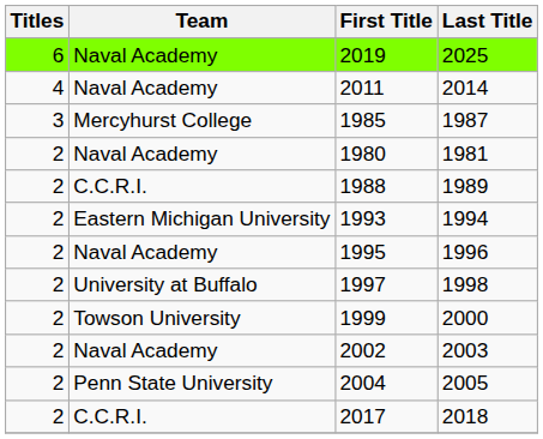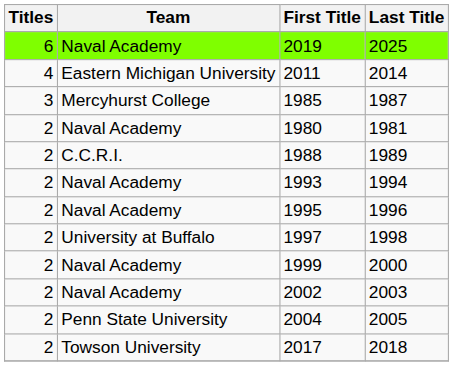2011 | Team: Naval Academy -> Eastern Michigan University
1993 | Team: Eastern Michigan University -> Naval Academy
1999 | Team: Towson University -> Naval Academy
2017 | Team: C.C.R.I. -> Towson University
